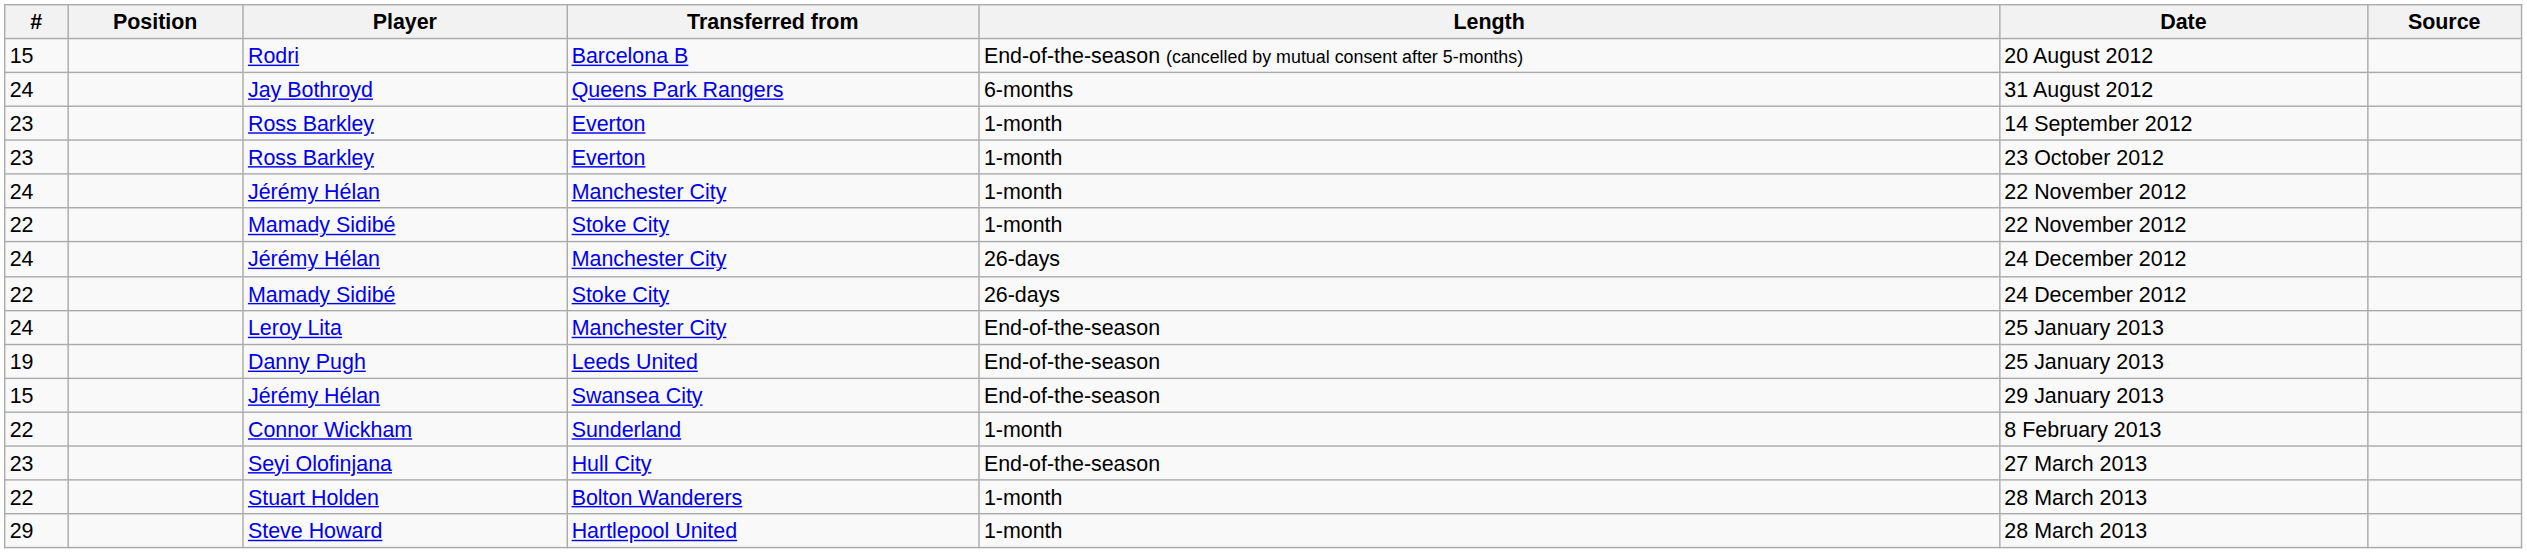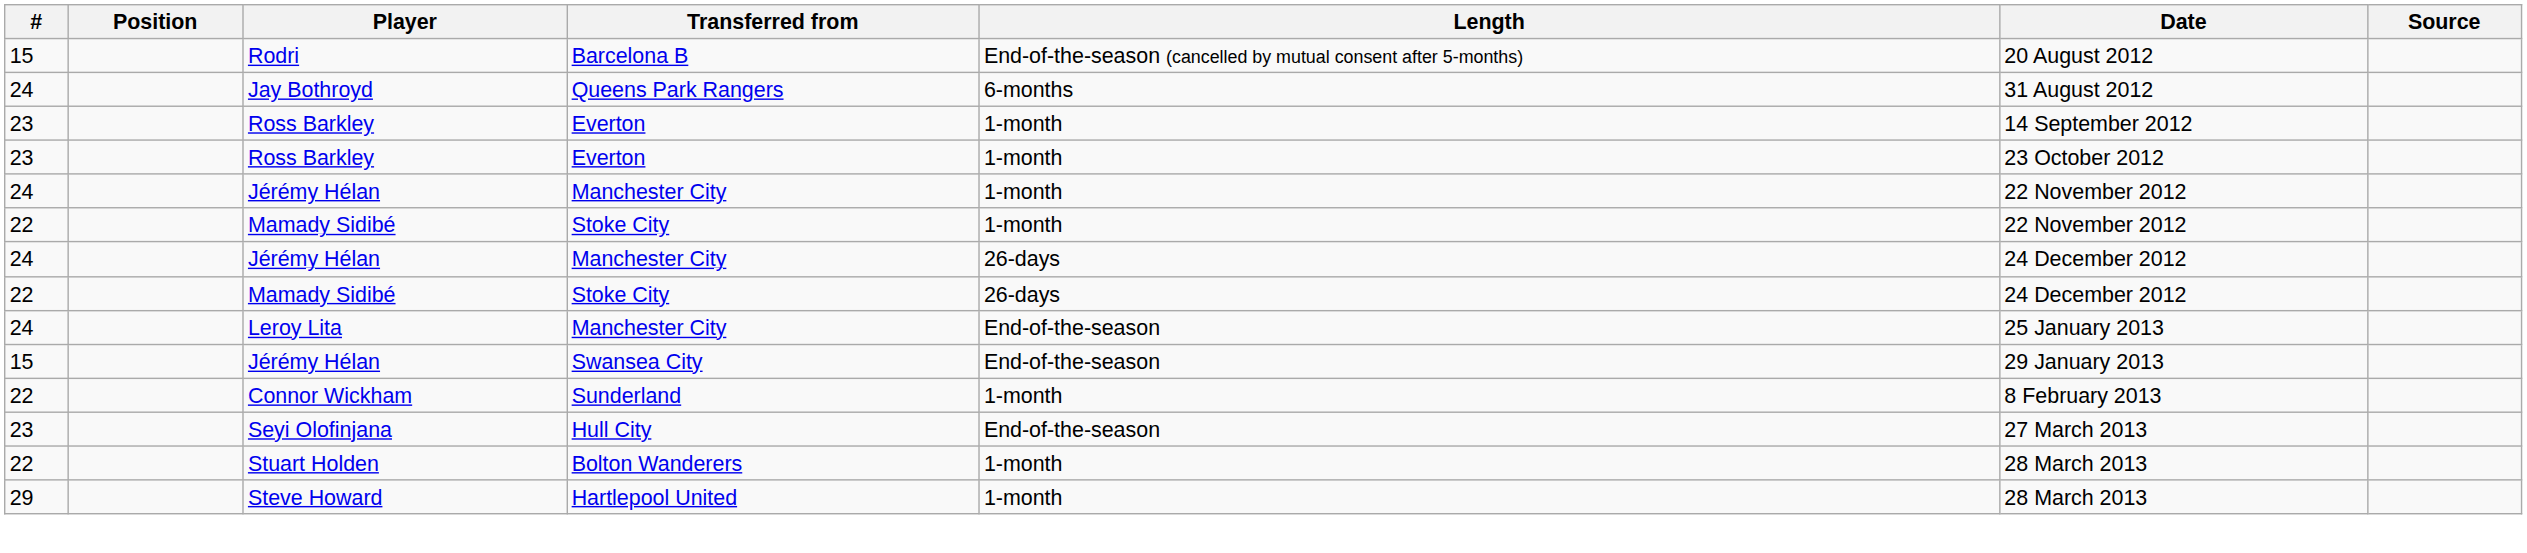- row: 19 | Danny Pugh | Leeds United | End-of-the-season | 25 January 2013
